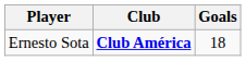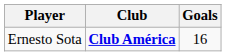Ernesto Sota | Goals: 18 -> 16
